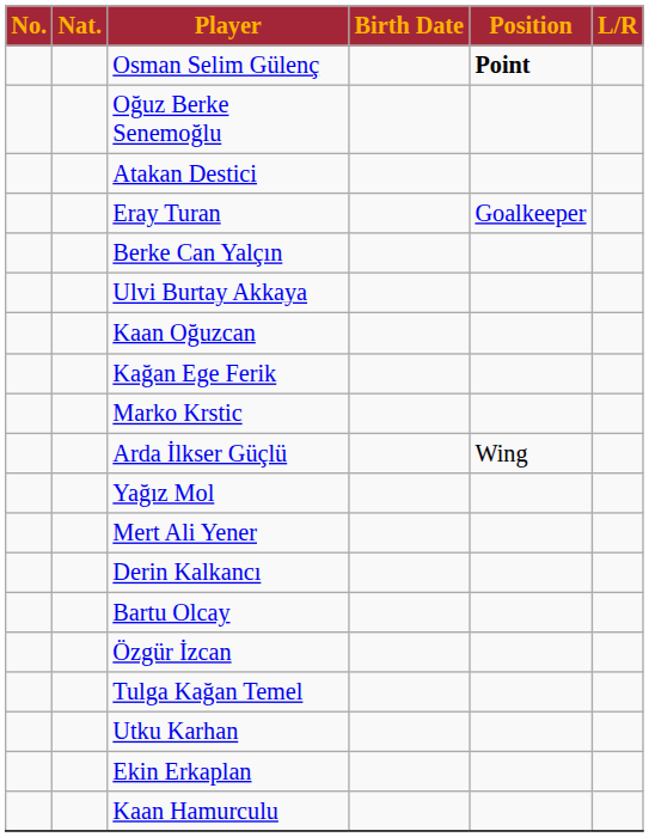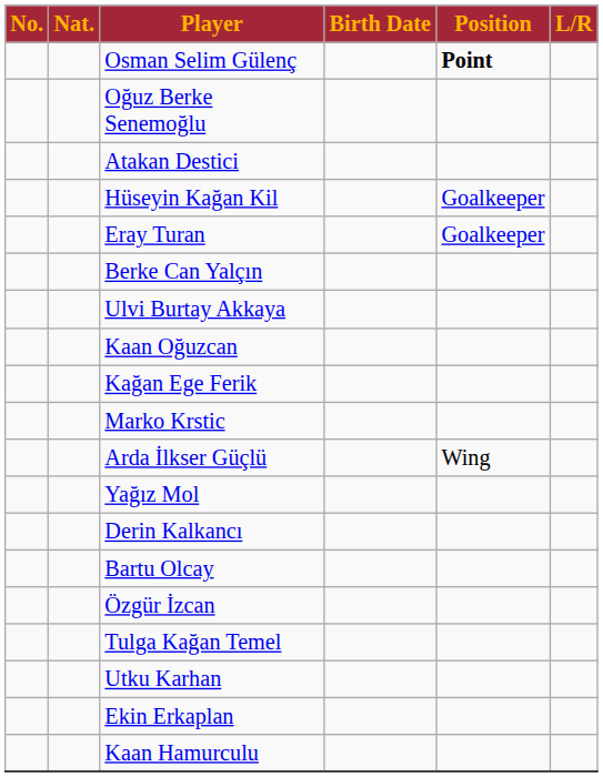+ row: Hüseyin Kağan Kil | Goalkeeper
- row: Mert Ali Yener
